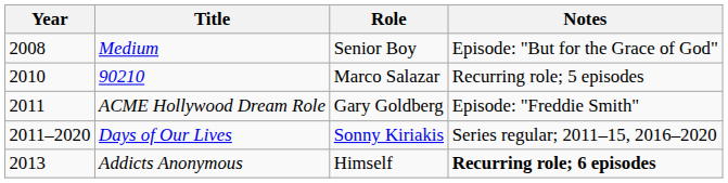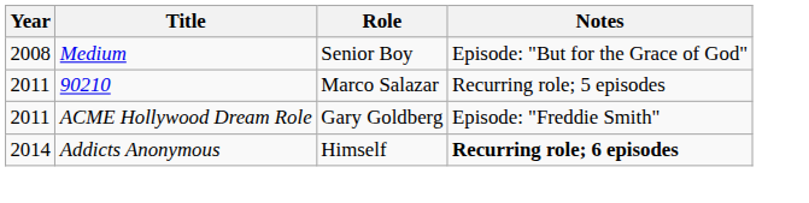90210 | Year: 2010 -> 2011
- row: 2011–2020 | Days of Our Lives | Sonny Kiriakis | Series regular; 2011–15, 2016–2020
Addicts Anonymous | Year: 2013 -> 2014
